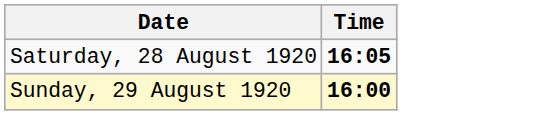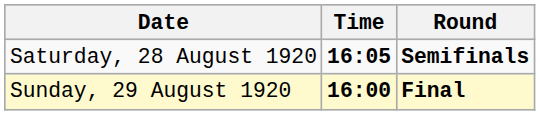+ column: Round | Semifinals | Final
